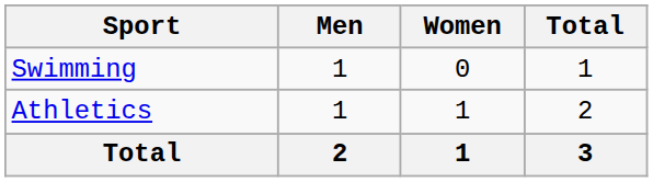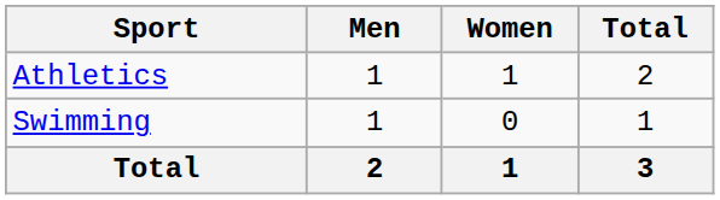rows swapped: Athletics <-> Swimming
